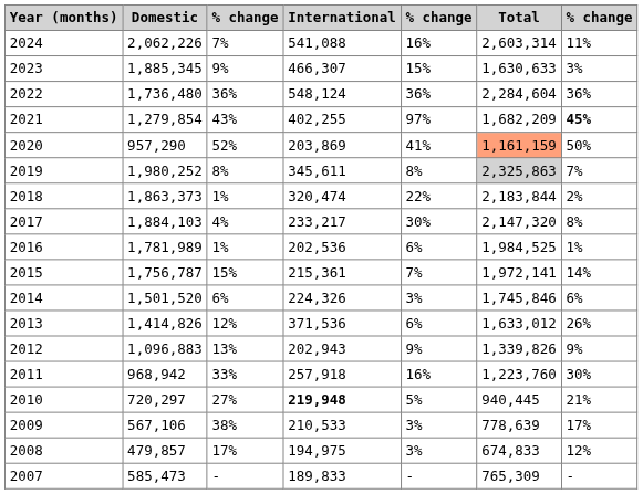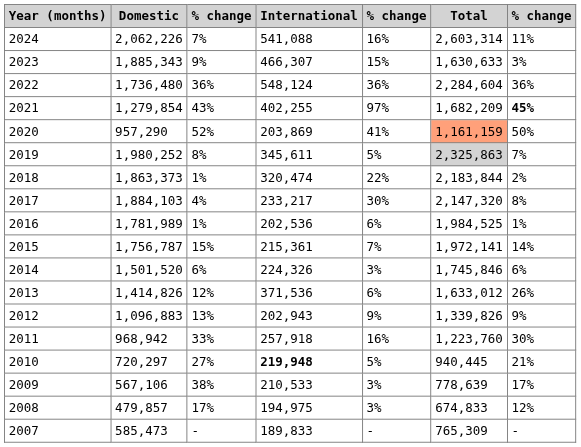2023 | Domestic: 1,885,345 -> 1,885,343
2019 | column 5: 8% -> 5%
